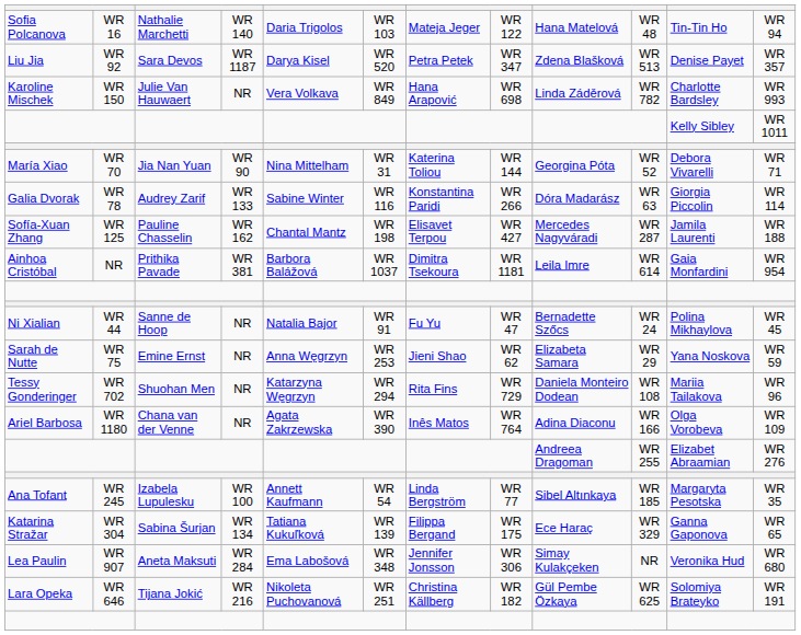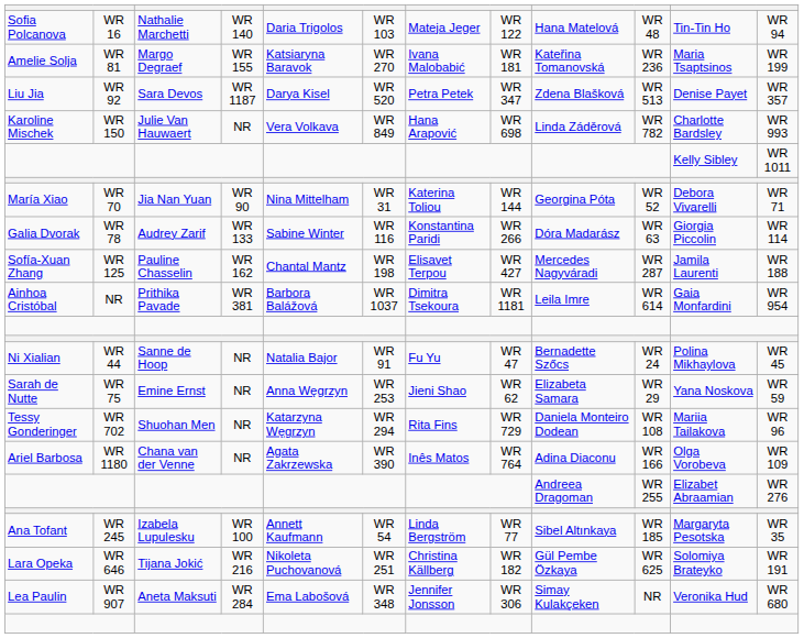+ row: Amelie Solja | WR 81 | Margo Degraef | WR 155 | Katsiaryna Baravok | WR 270 | Ivana Malobabić | WR 181 | Kateřina Tomanovská | WR 236 | Maria Tsaptsinos | WR 199
- row: Katarina Stražar | WR 304 | Sabina Šurjan | WR 134 | Tatiana Kukuľková | WR 139 | Filippa Bergand | WR 175 | Ece Haraç | WR 329 | Ganna Gaponova | WR 65
rows swapped: Lara Opeka <-> Lea Paulin
